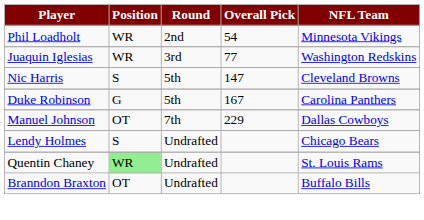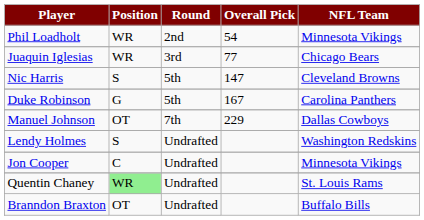Juaquin Iglesias | NFL Team: Washington Redskins -> Chicago Bears
Lendy Holmes | NFL Team: Chicago Bears -> Washington Redskins
+ row: Jon Cooper | C | Undrafted | Minnesota Vikings
